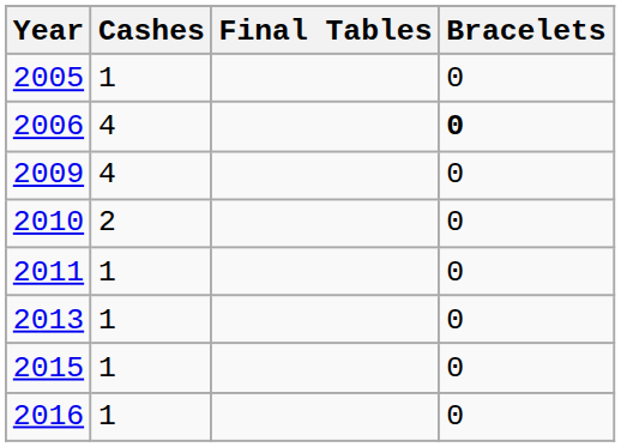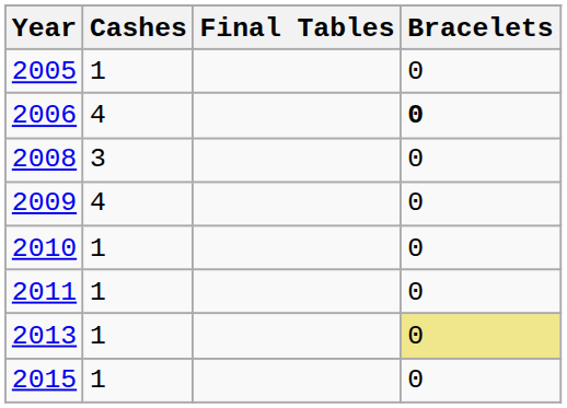+ row: 2008 | 3 | 0
2010 | Cashes: 2 -> 1
2013 | Bracelets: no background -> khaki background
- row: 2016 | 1 | 0
